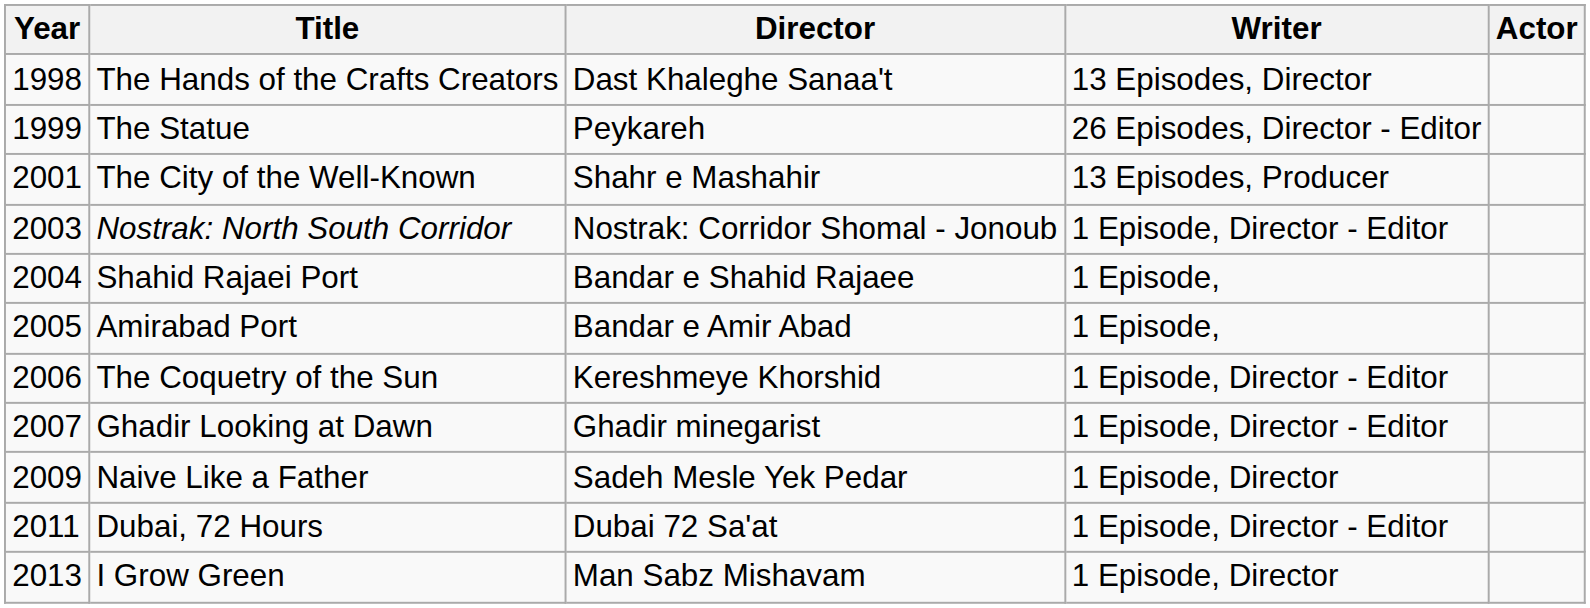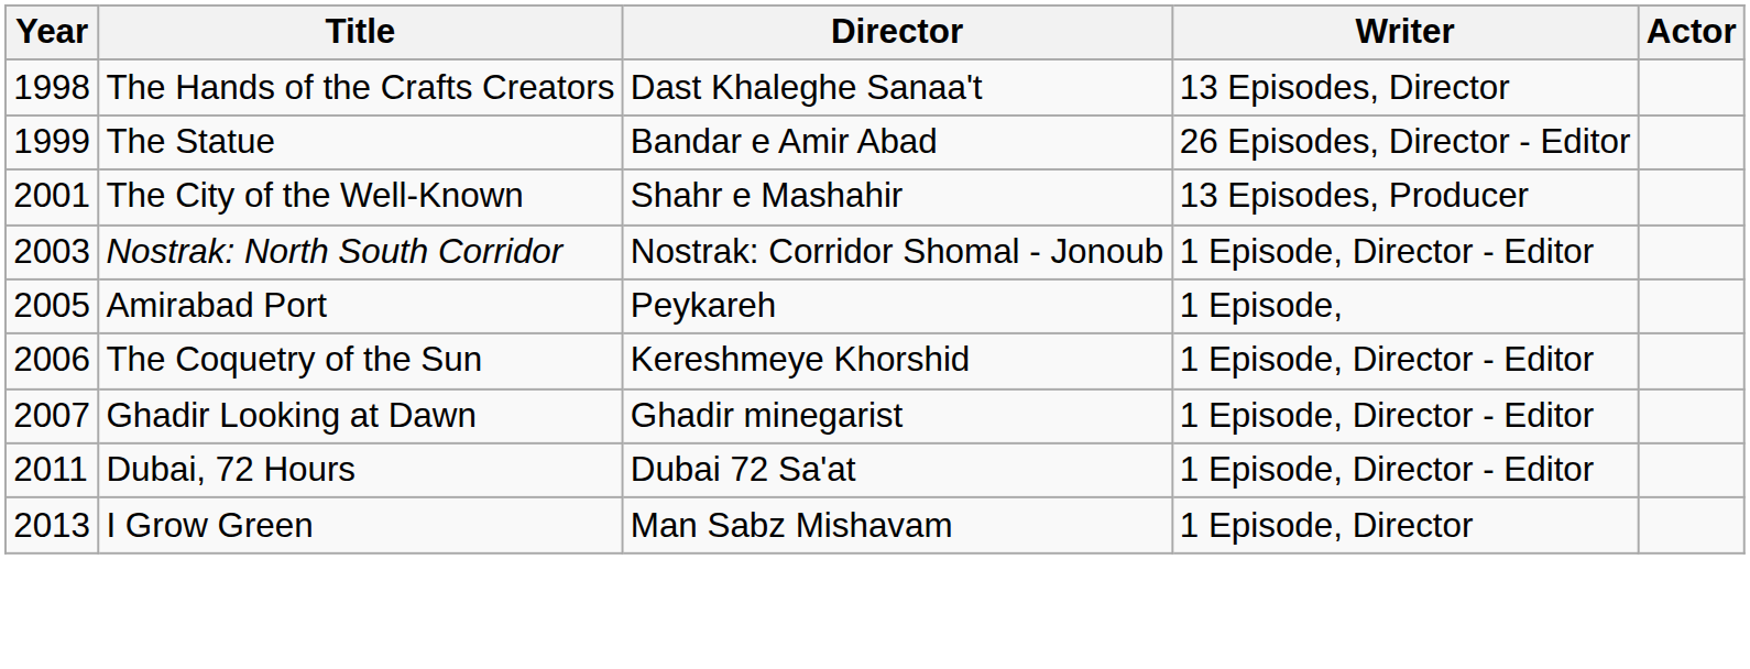The Statue | Director: Peykareh -> Bandar e Amir Abad
- row: 2004 | Shahid Rajaei Port | Bandar e Shahid Rajaee | 1 Episode,
Amirabad Port | Director: Bandar e Amir Abad -> Peykareh
- row: 2009 | Naive Like a Father | Sadeh Mesle Yek Pedar | 1 Episode, Director
